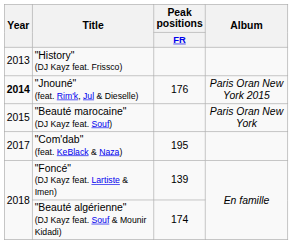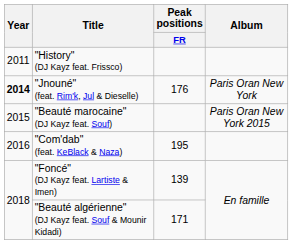"History" (DJ Kayz feat. Frissco) | Year: 2013 -> 2011
"Jnouné" (feat. Rim'k, Jul & Dieselle) | Album: Paris Oran New York 2015 -> Paris Oran New York
"Beauté marocaine" (DJ Kayz feat. Souf) | Album: Paris Oran New York -> Paris Oran New York 2015
"Com'dab" (feat. KeBlack & Naza) | Year: 2017 -> 2016
"Beauté algérienne" (DJ Kayz feat. Souf & Mounir Kidadi) | Peak positions / FR: 174 -> 171
